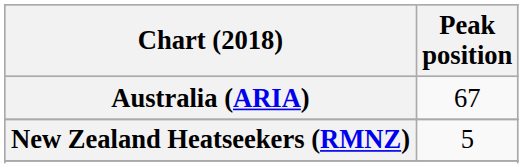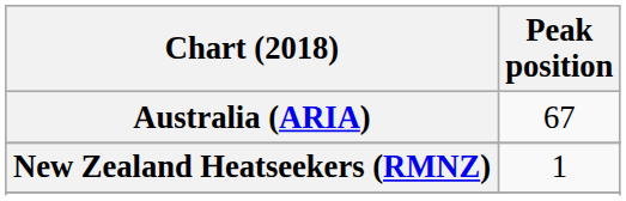New Zealand Heatseekers (RMNZ) | Peak position: 5 -> 1
